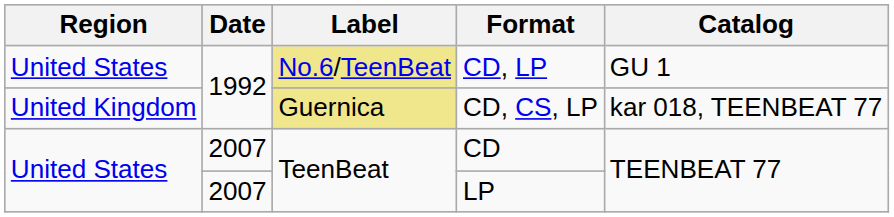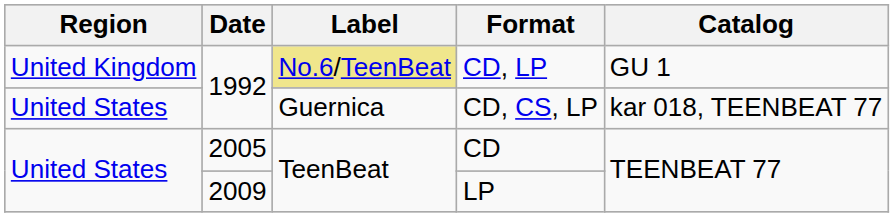CD, LP | Region: United States -> United Kingdom
CD, CS, LP | Region: United Kingdom -> United States
CD, CS, LP | Label: khaki background -> no background
CD | Date: 2007 -> 2005
LP | Date: 2007 -> 2009
